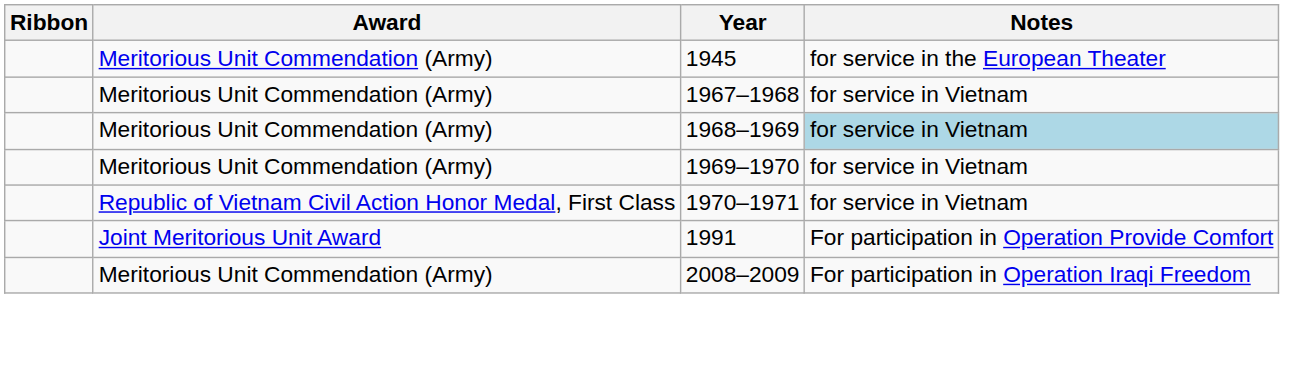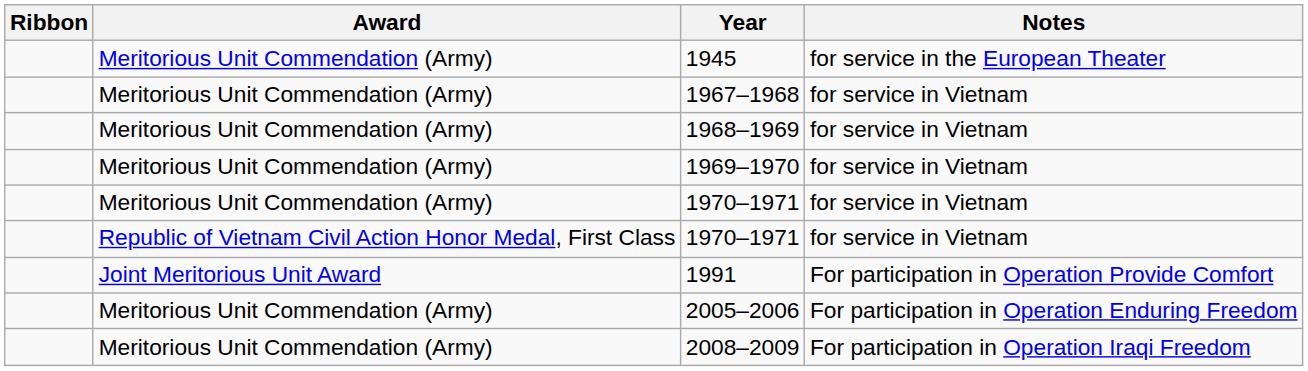1968–1969 | Notes: lightblue background -> no background
+ row: Meritorious Unit Commendation (Army) | 1970–1971 | for service in Vietnam
+ row: Meritorious Unit Commendation (Army) | 2005–2006 | For participation in Operation Enduring Freedom
